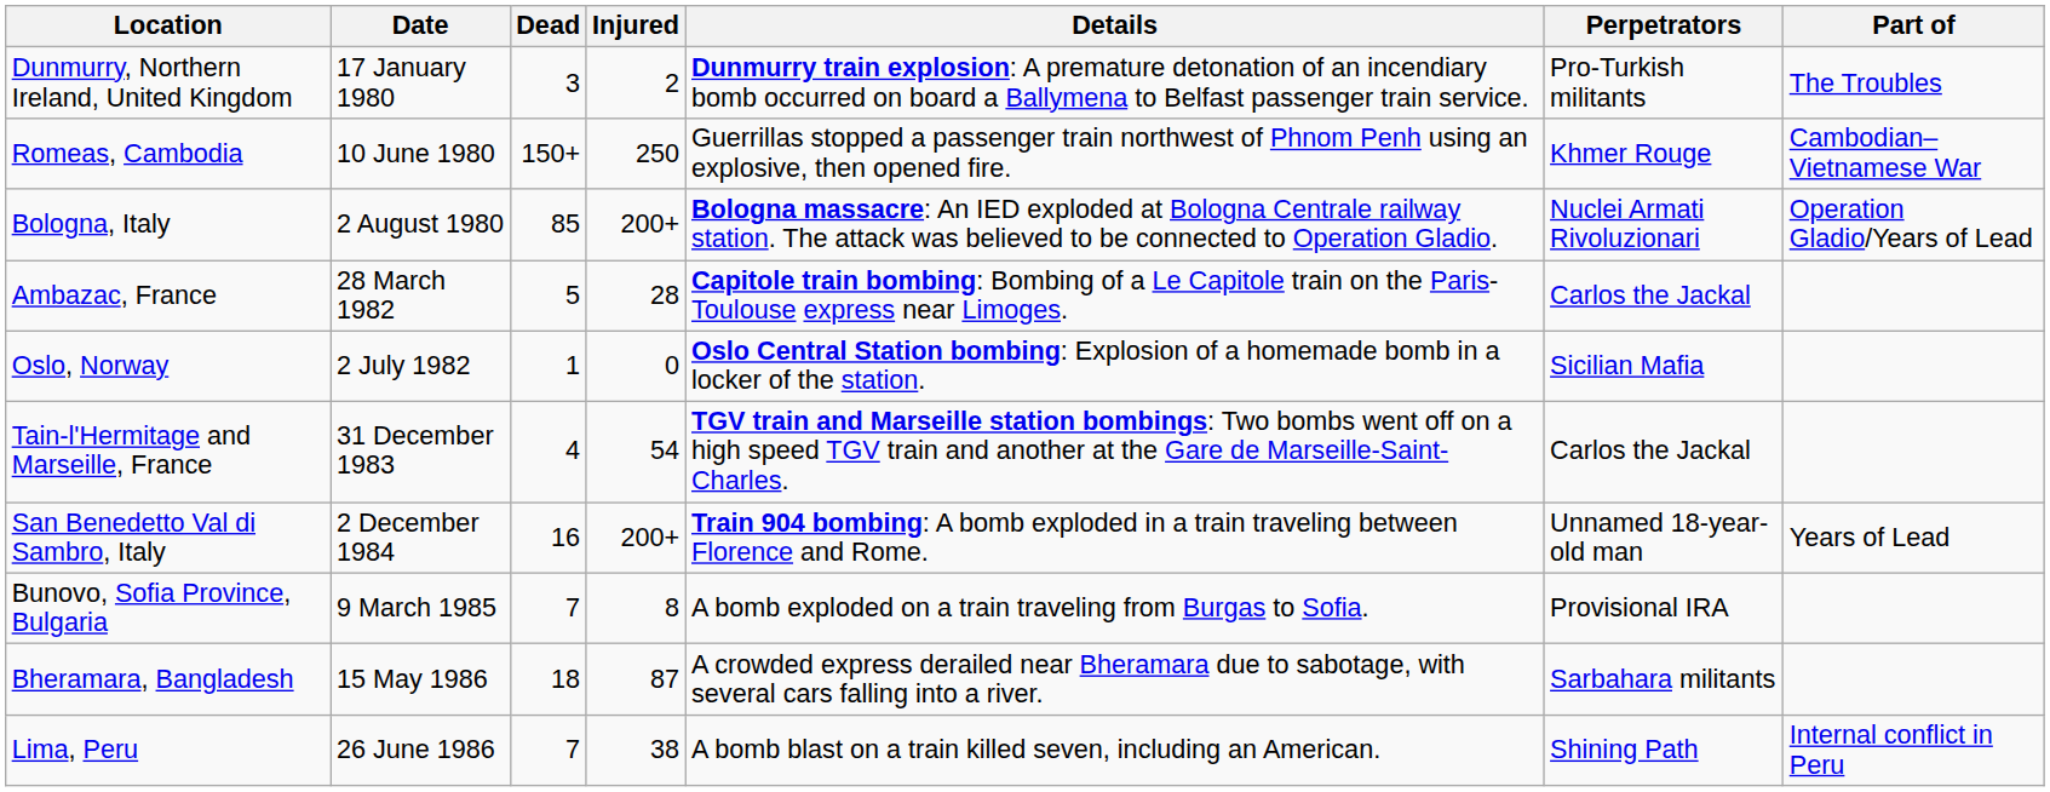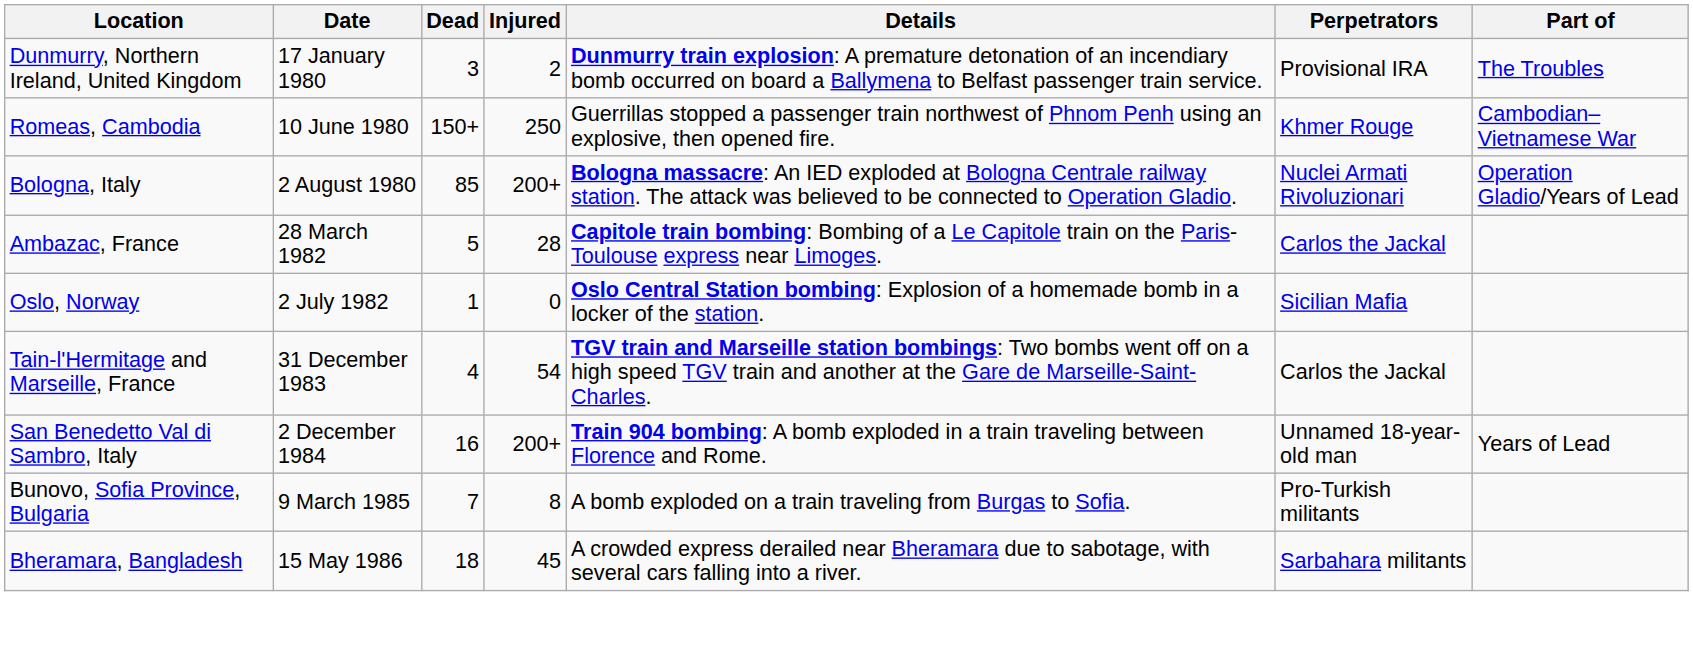Dunmurry, Northern Ireland, United Kingdom | Perpetrators: Pro-Turkish militants -> Provisional IRA
Bunovo, Sofia Province, Bulgaria | Perpetrators: Provisional IRA -> Pro-Turkish militants
Bheramara, Bangladesh | Injured: 87 -> 45
- row: Lima, Peru | 26 June 1986 | 7 | 38 | A bomb blast on a train killed seven, including an American. | Shining Path | Internal conflict in Peru
